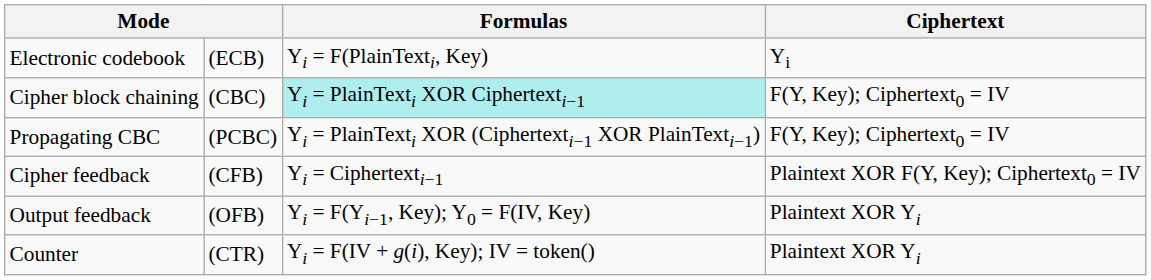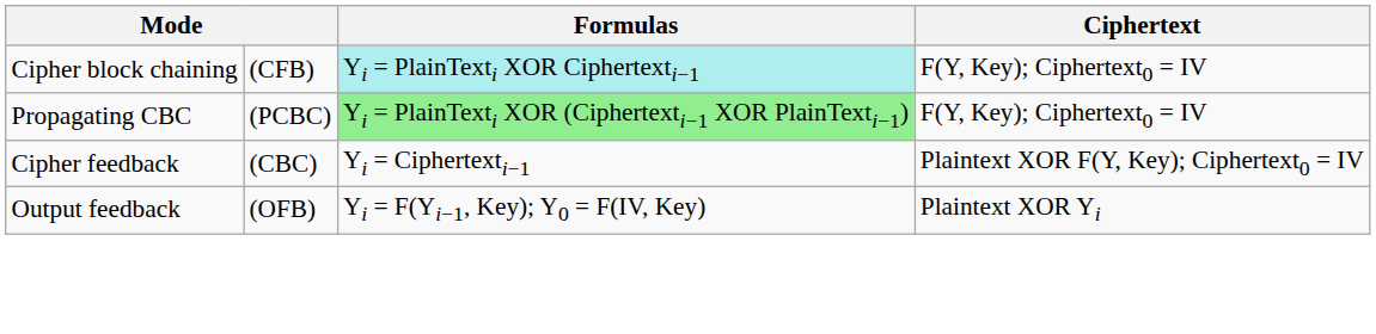- row: Electronic codebook | (ECB) | Yi = F(PlainTexti, Key) | Yi
Cipher block chaining | column 2: (CBC) -> (CFB)
Propagating CBC | Formulas: no background -> lightgreen background
Cipher feedback | column 2: (CFB) -> (CBC)
- row: Counter | (CTR) | Yi = F(IV + g(i), Key); IV = token() | Plaintext XOR Yi
